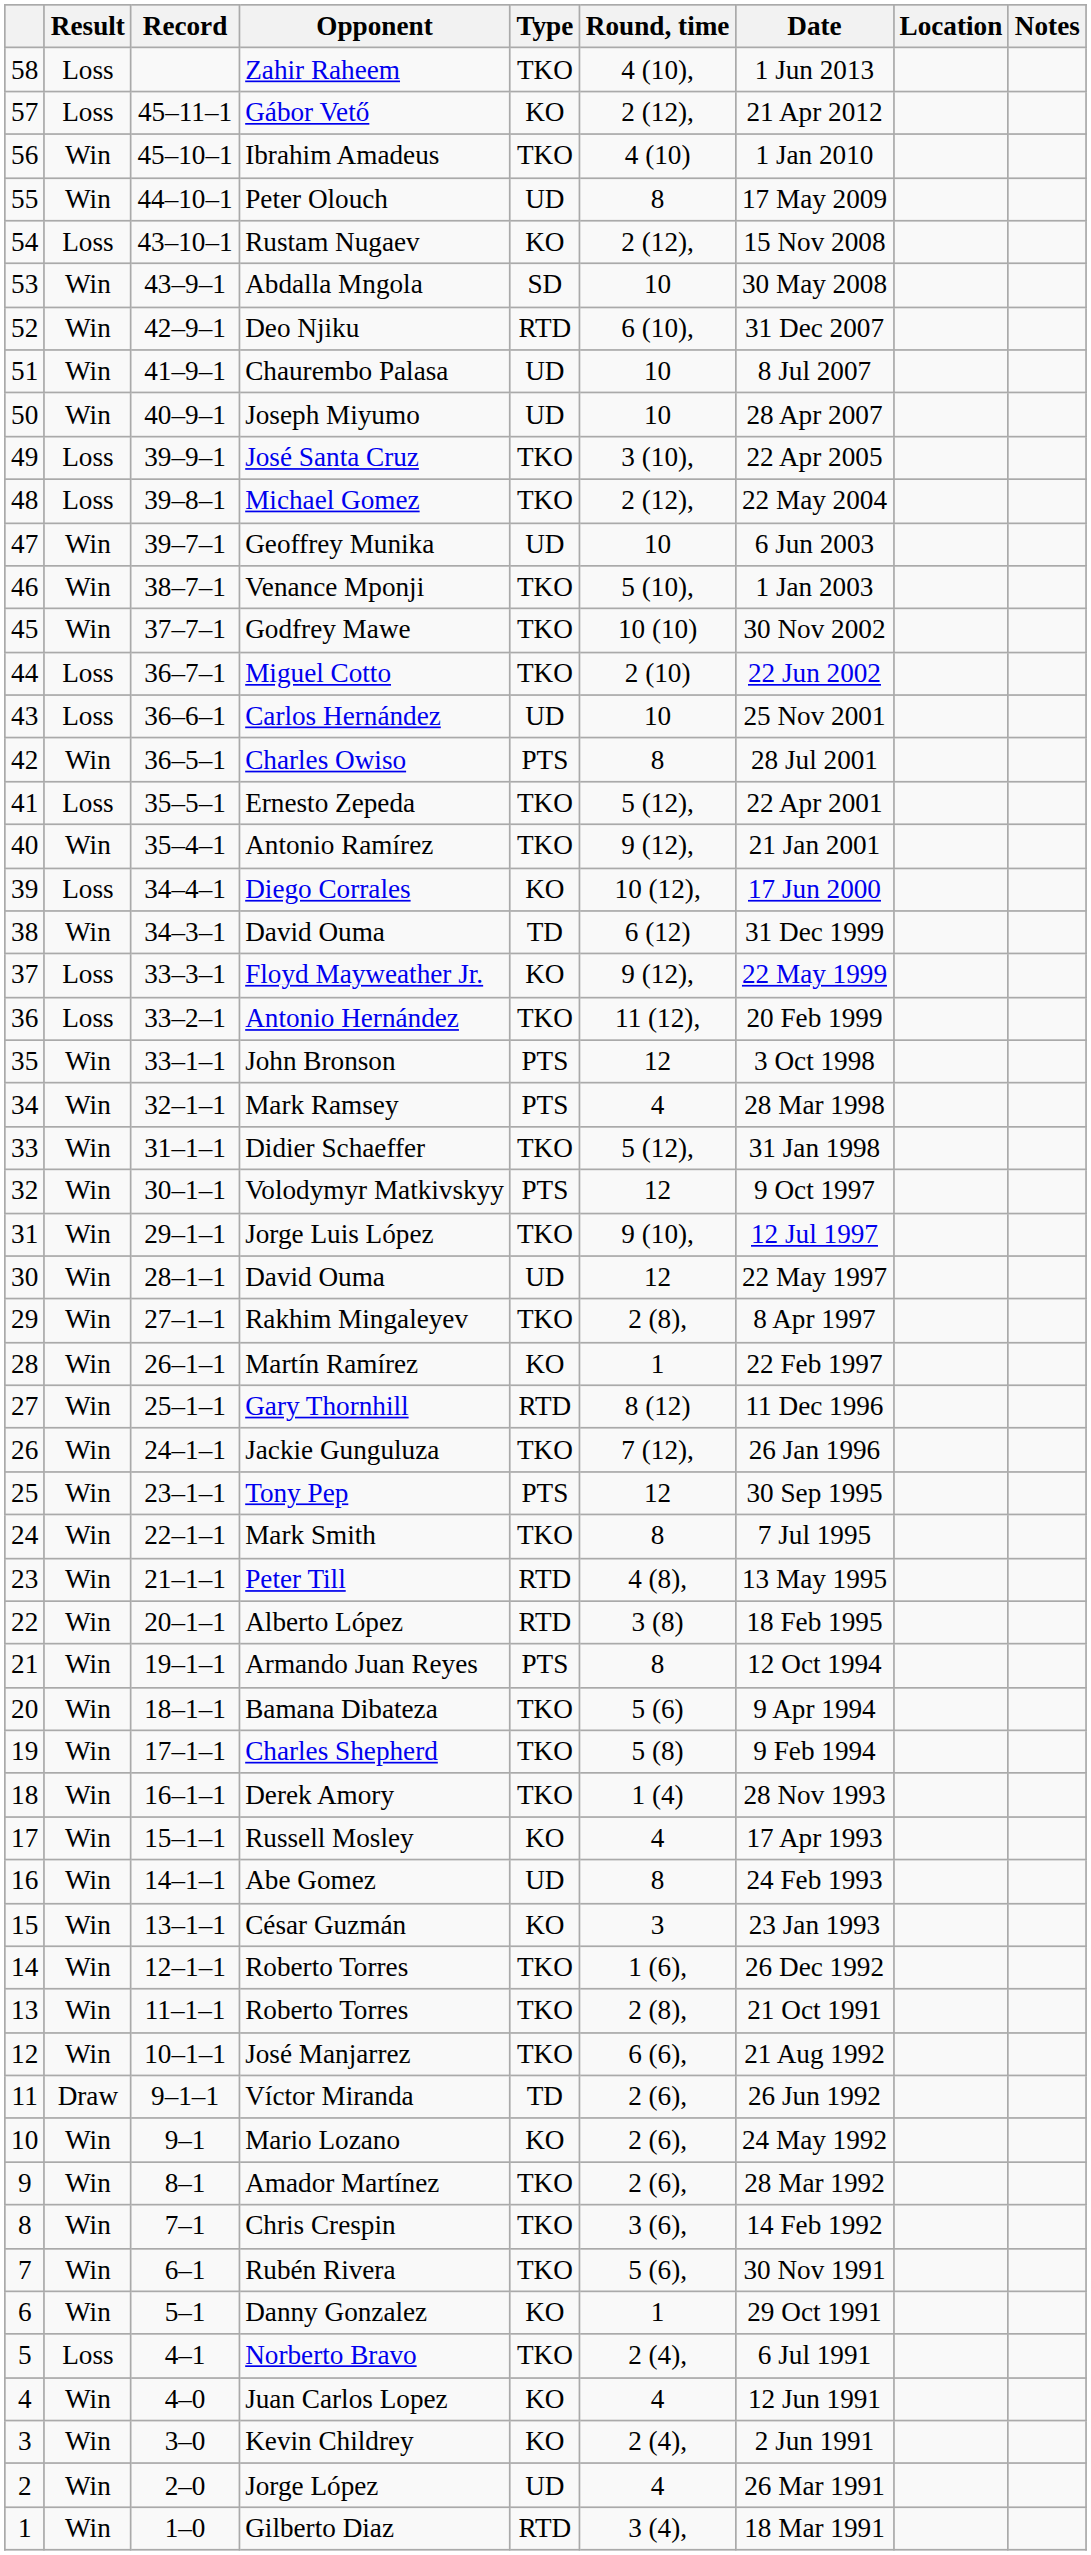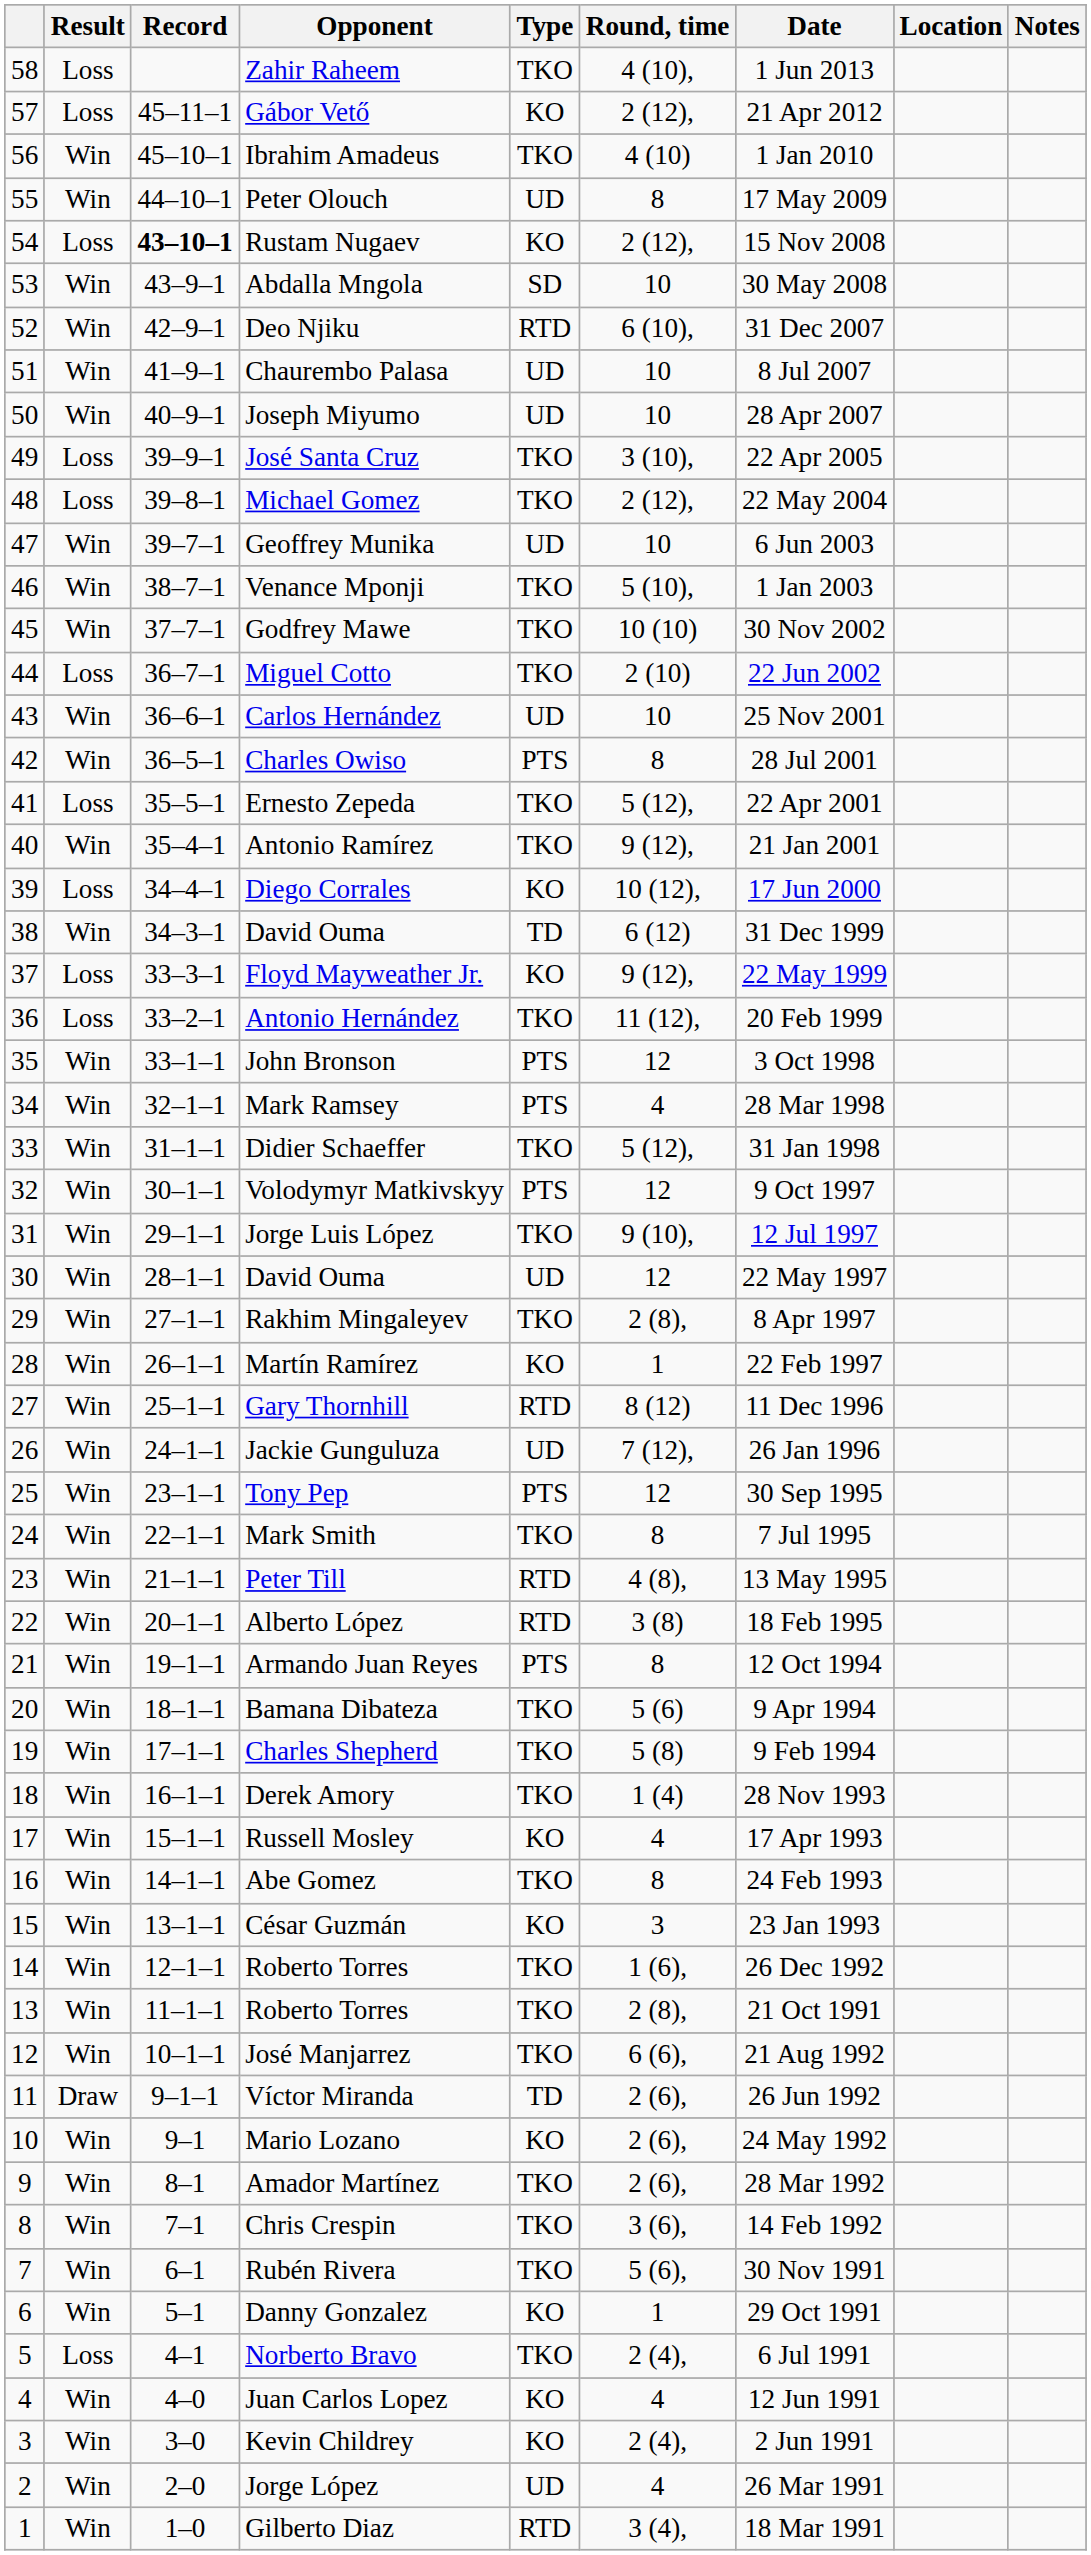Rustam Nugaev | Record: normal -> bold
Carlos Hernández | Result: Loss -> Win
Jackie Gunguluza | Type: TKO -> UD
Abe Gomez | Type: UD -> TKO
